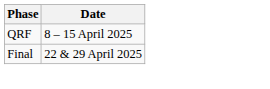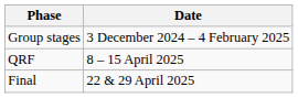+ row: Group stages | 3 December 2024 – 4 February 2025
